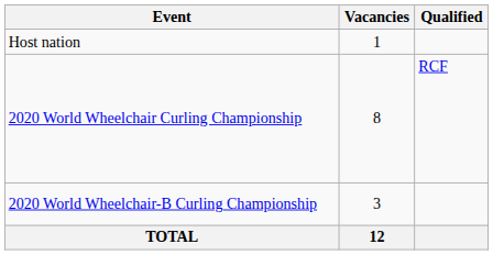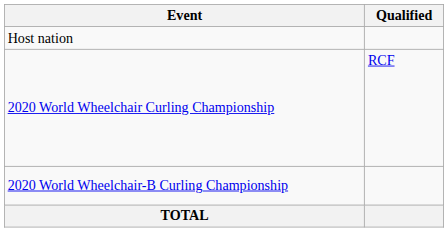- column: Vacancies | 1 | 8 | 3 | 12
